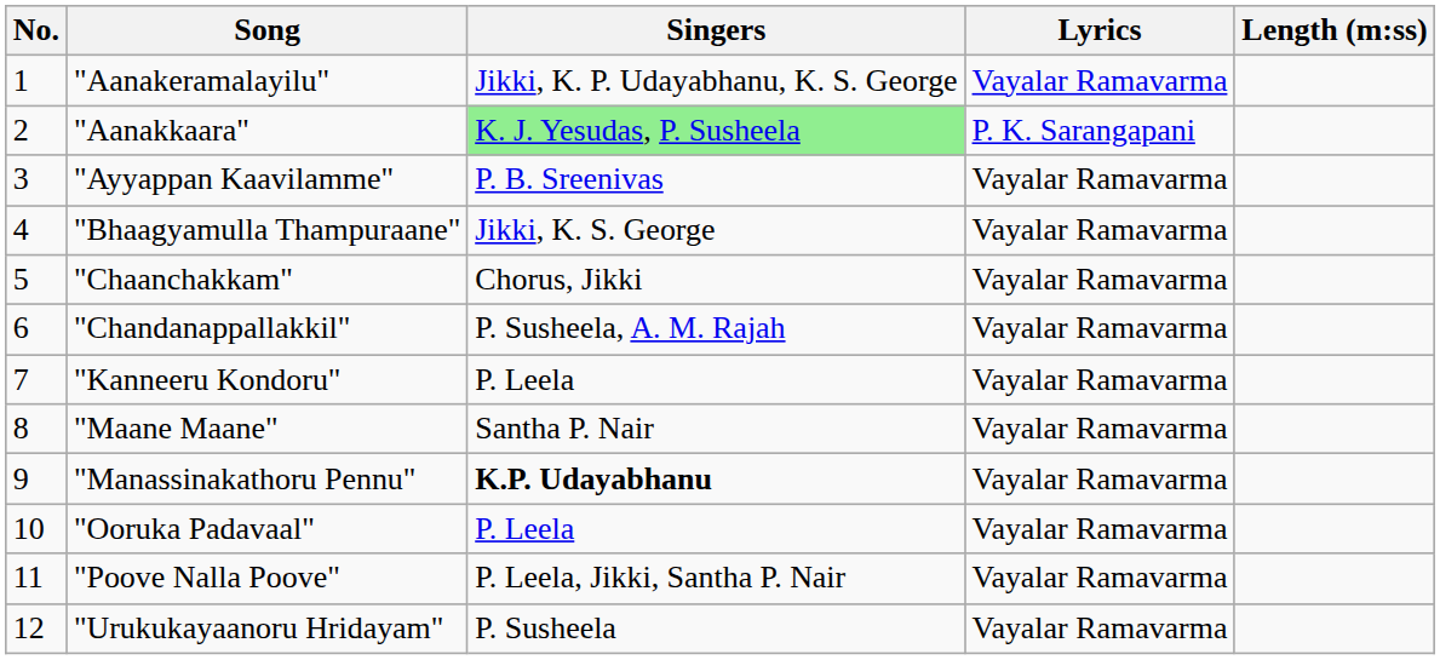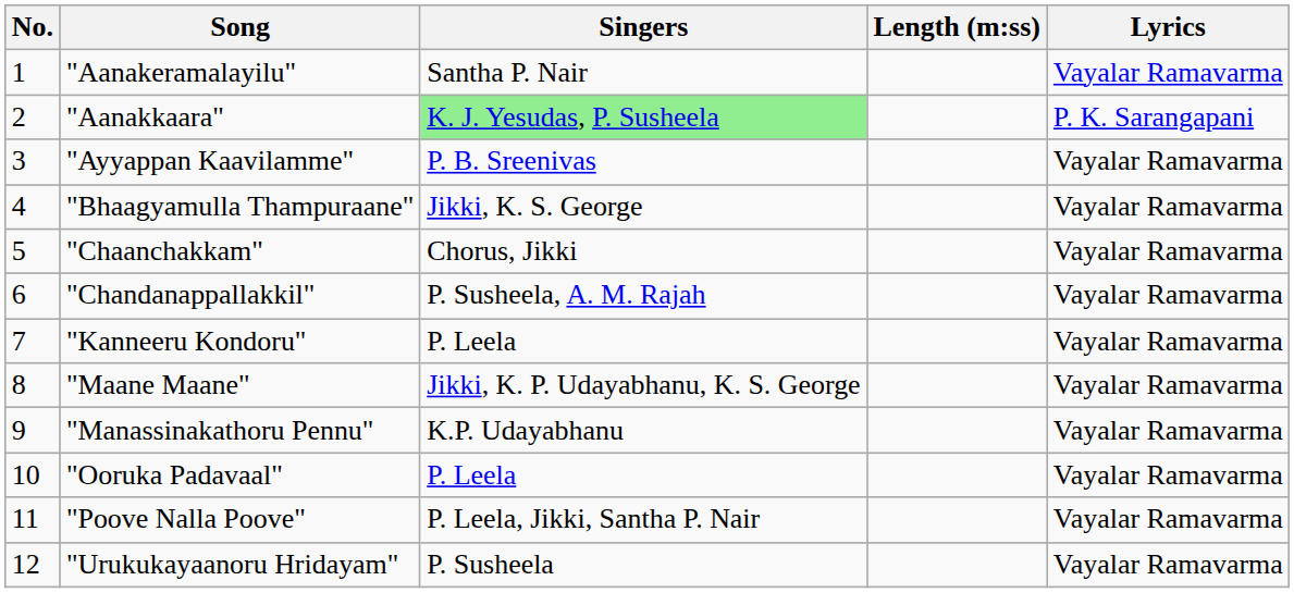columns swapped: Lyrics <-> Length (m:ss)
"Aanakeramalayilu" | Singers: Jikki, K. P. Udayabhanu, K. S. George -> Santha P. Nair
"Maane Maane" | Singers: Santha P. Nair -> Jikki, K. P. Udayabhanu, K. S. George
"Manassinakathoru Pennu" | Singers: bold -> normal
